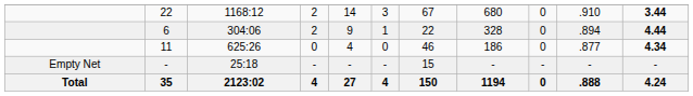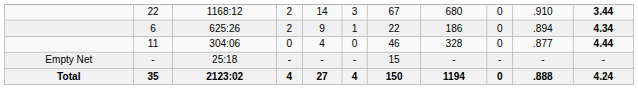6 | column 3: 304:06 -> 625:26
6 | column 8: 328 -> 186
6 | column 11: 4.44 -> 4.34
11 | column 3: 625:26 -> 304:06
11 | column 8: 186 -> 328
11 | column 11: 4.34 -> 4.44
